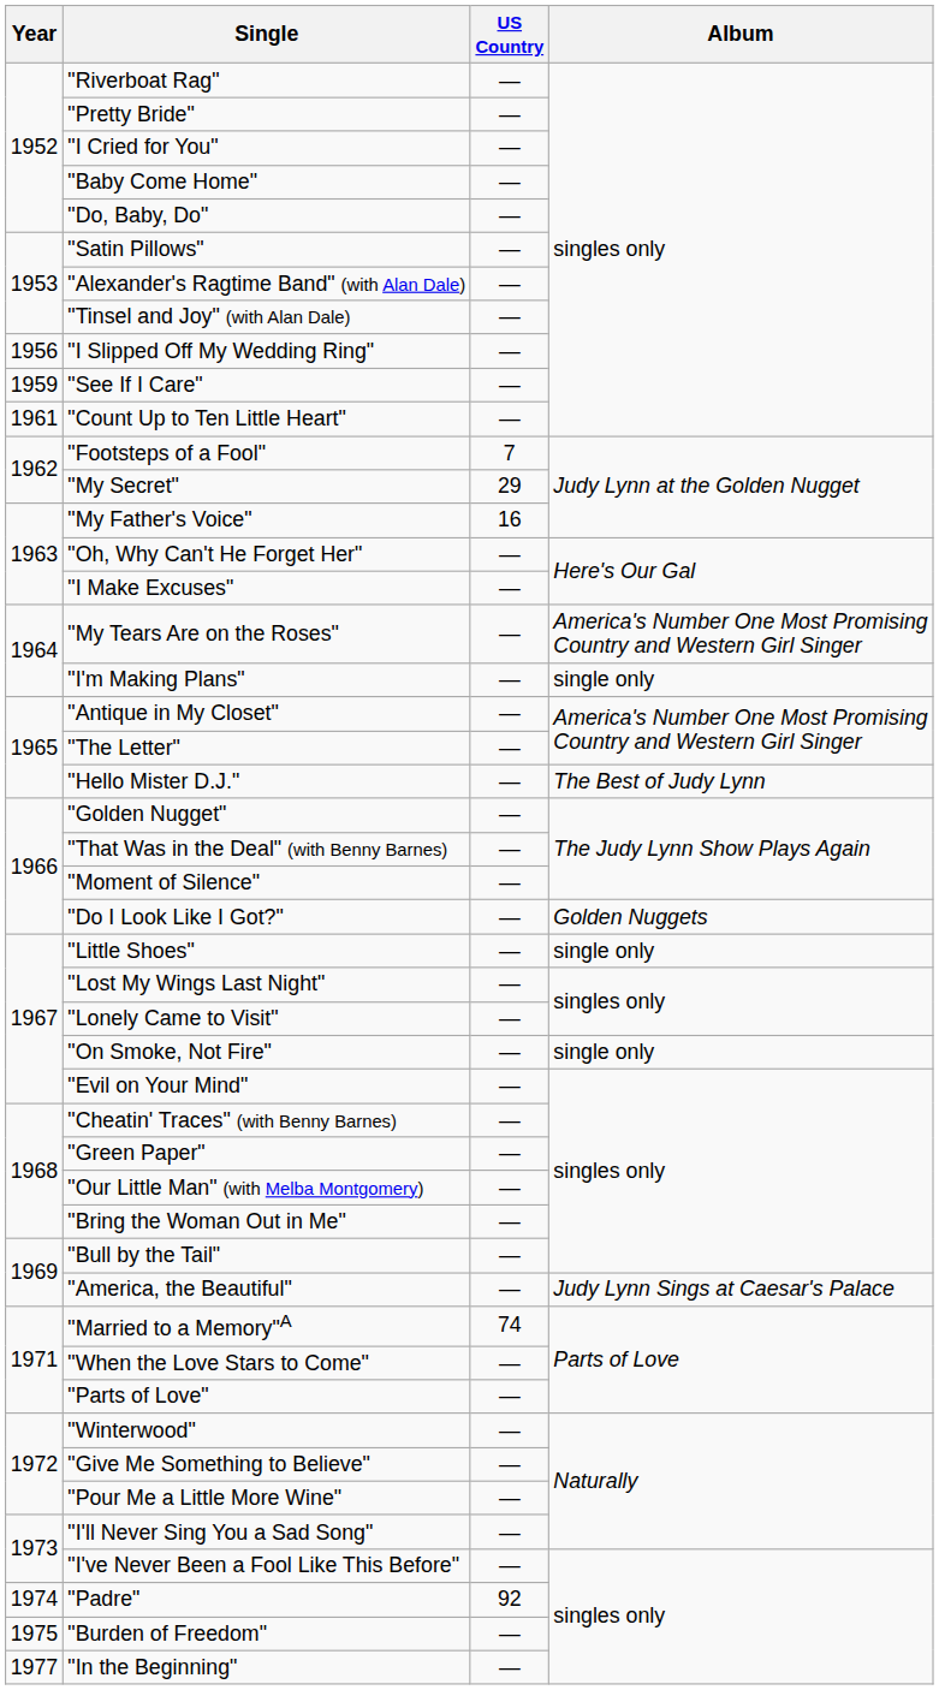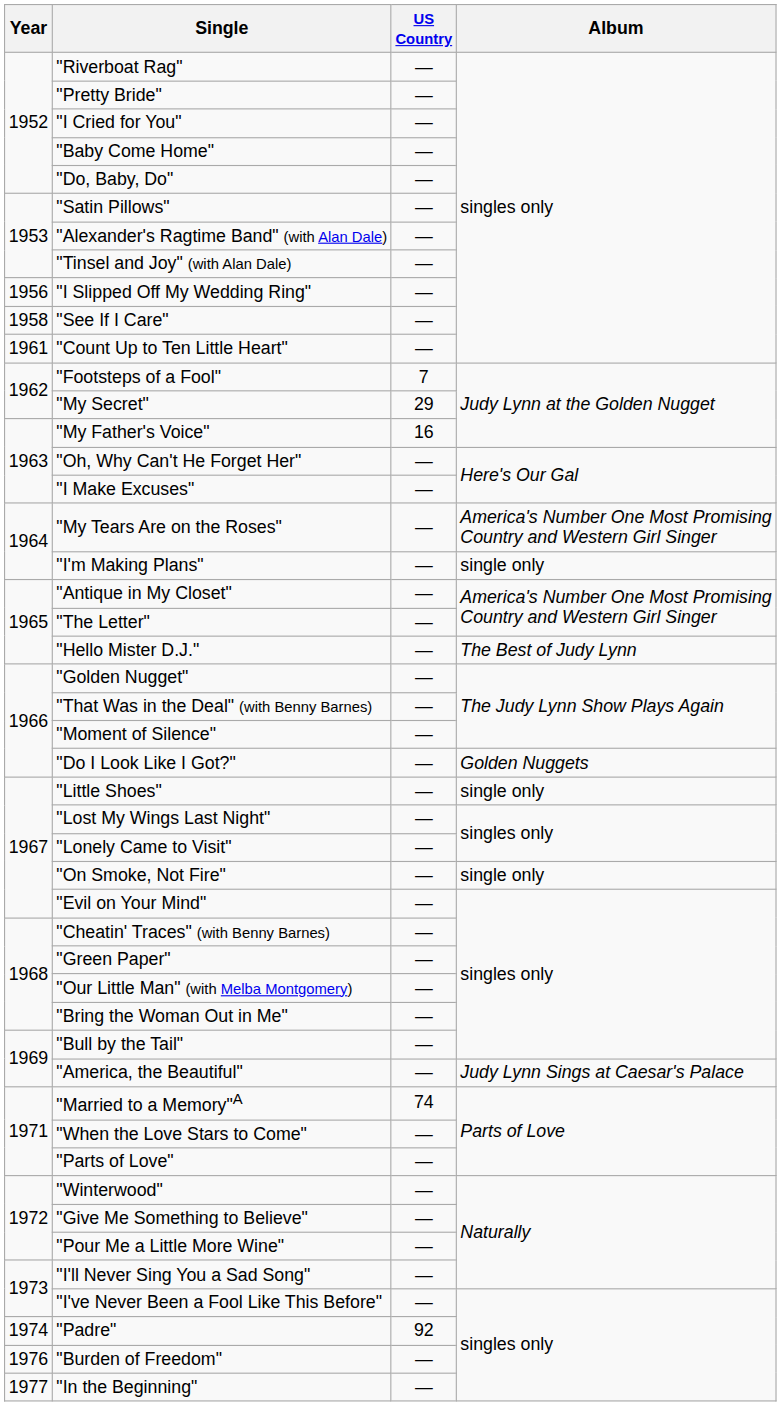"See If I Care" | Year: 1959 -> 1958
"Burden of Freedom" | Year: 1975 -> 1976
